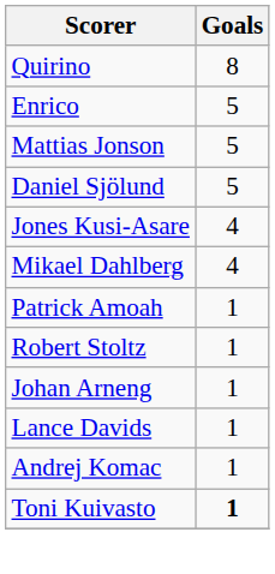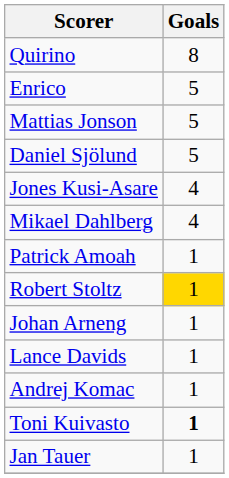Robert Stoltz | Goals: no background -> gold background
+ row: Jan Tauer | 1
